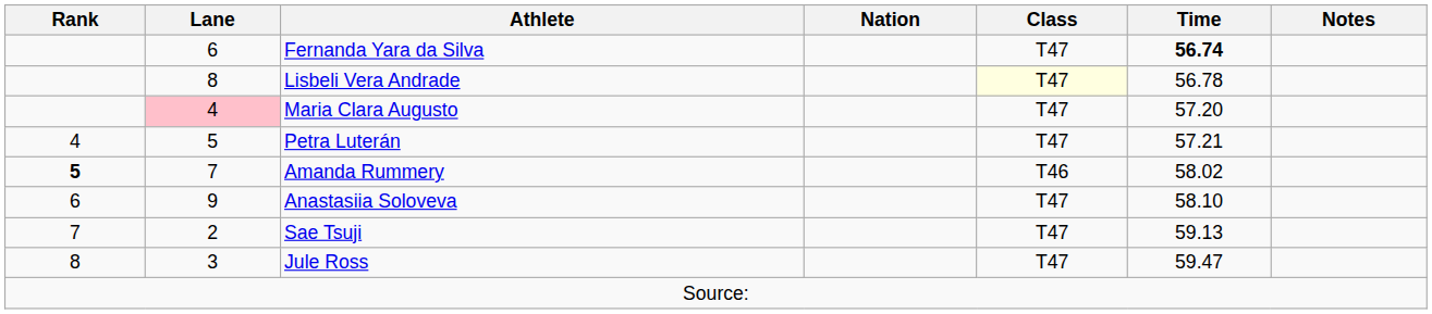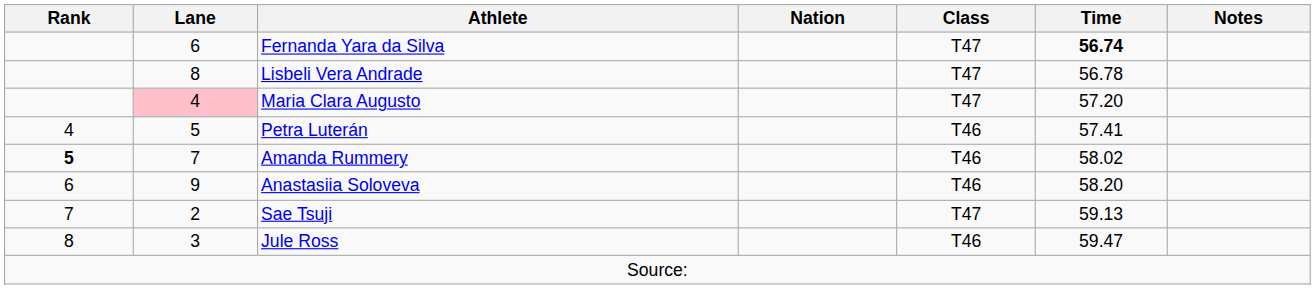Lisbeli Vera Andrade | Class: lightyellow background -> no background
Petra Luterán | Class: T47 -> T46
Petra Luterán | Time: 57.21 -> 57.41
Anastasiia Soloveva | Class: T47 -> T46
Anastasiia Soloveva | Time: 58.10 -> 58.20
Jule Ross | Class: T47 -> T46
